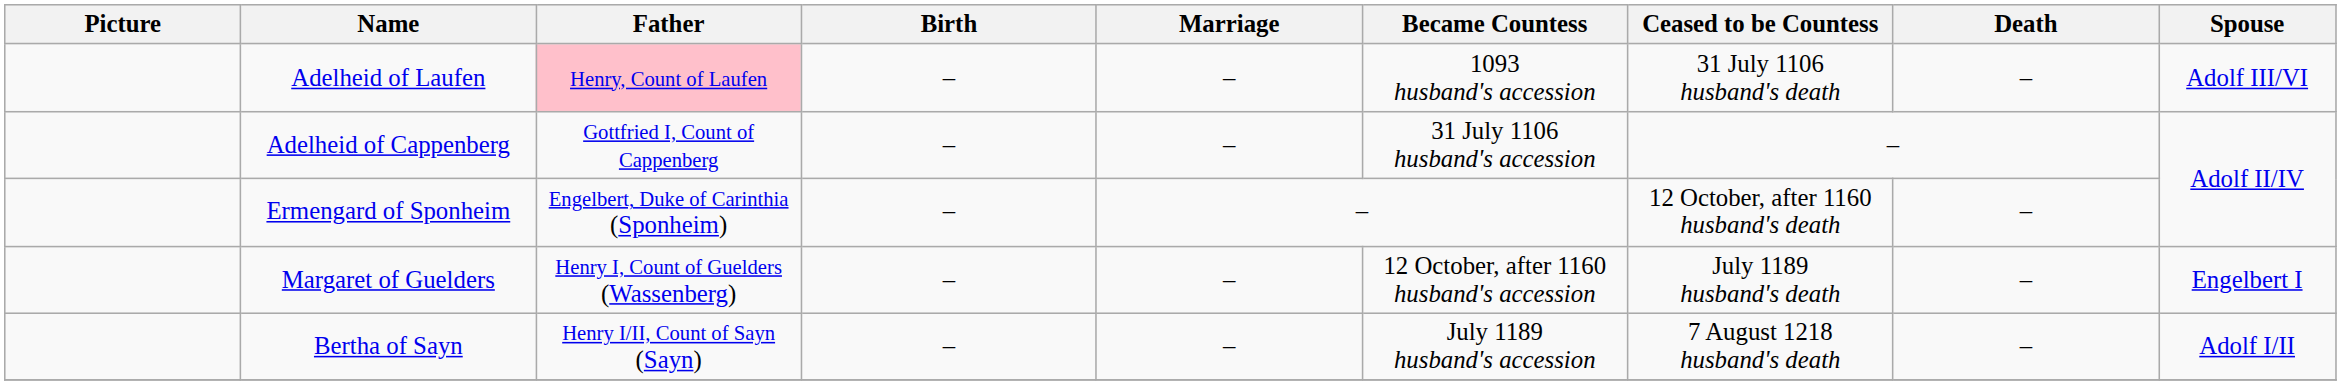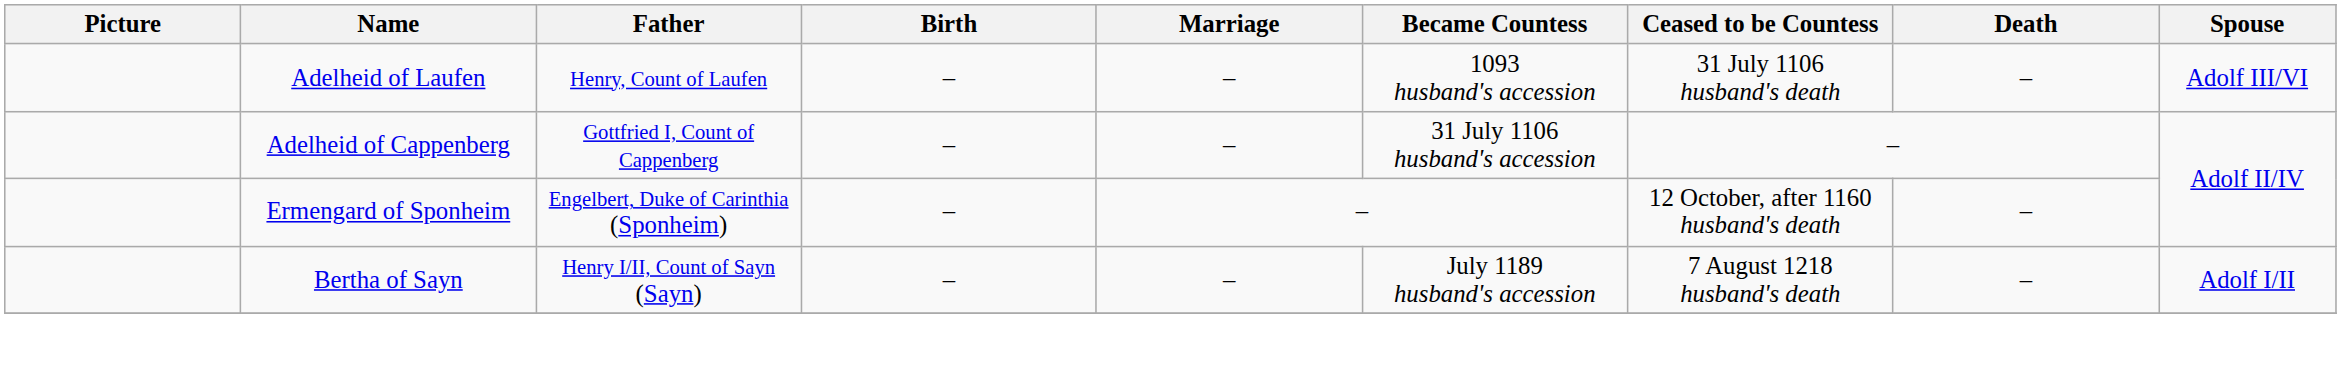Adelheid of Laufen | Father: pink background -> no background
- row: Margaret of Guelders | Henry I, Count of Guelders (Wassenberg) | – | – | 12 October, after 1160 husband's accession | July 1189 husband's death | – | Engelbert I
